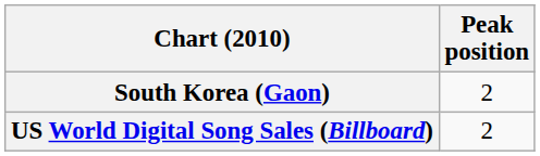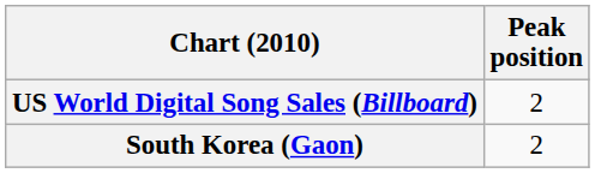rows swapped: South Korea (Gaon) <-> US World Digital Song Sales (Billboard)
